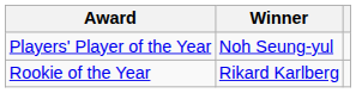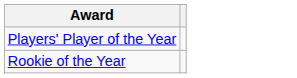- column: Winner | Noh Seung-yul | Rikard Karlberg
